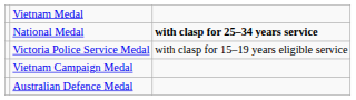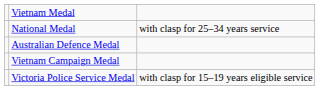National Medal | column 3: bold -> normal
rows swapped: Australian Defence Medal <-> Victoria Police Service Medal
